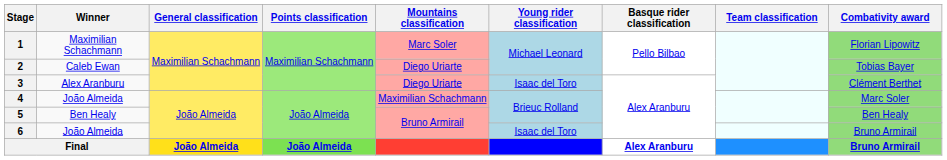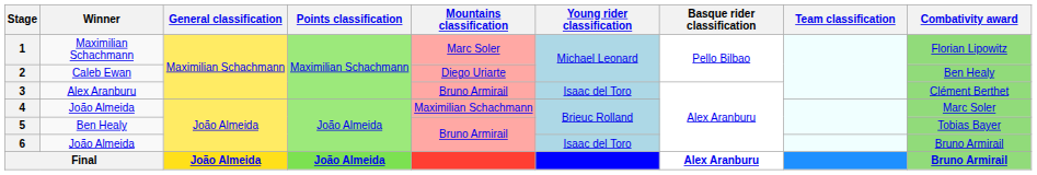2 | Combativity award: Tobias Bayer -> Ben Healy
3 | Mountains classification: Diego Uriarte -> Bruno Armirail
5 | Combativity award: Ben Healy -> Tobias Bayer
